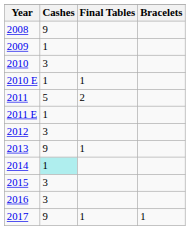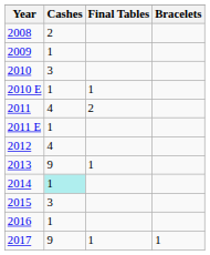2008 | Cashes: 9 -> 2
2011 | Cashes: 5 -> 4
2012 | Cashes: 3 -> 4
2016 | Cashes: 3 -> 1
